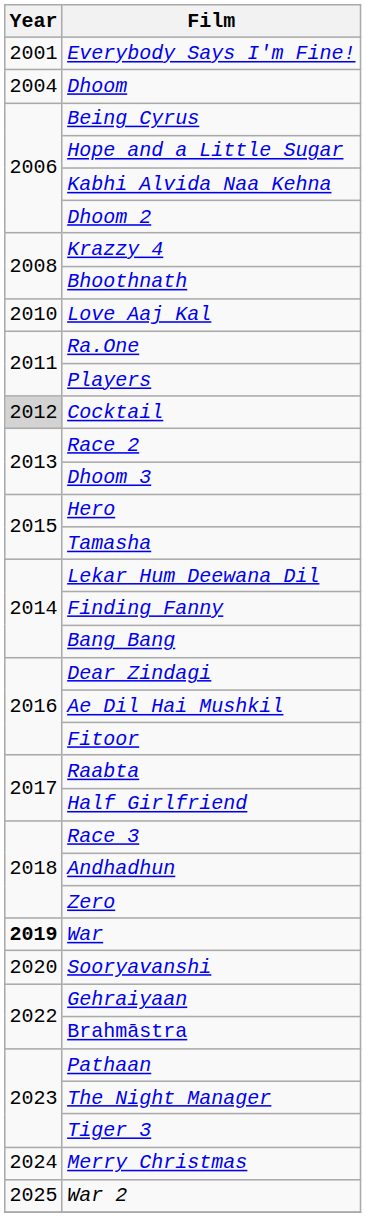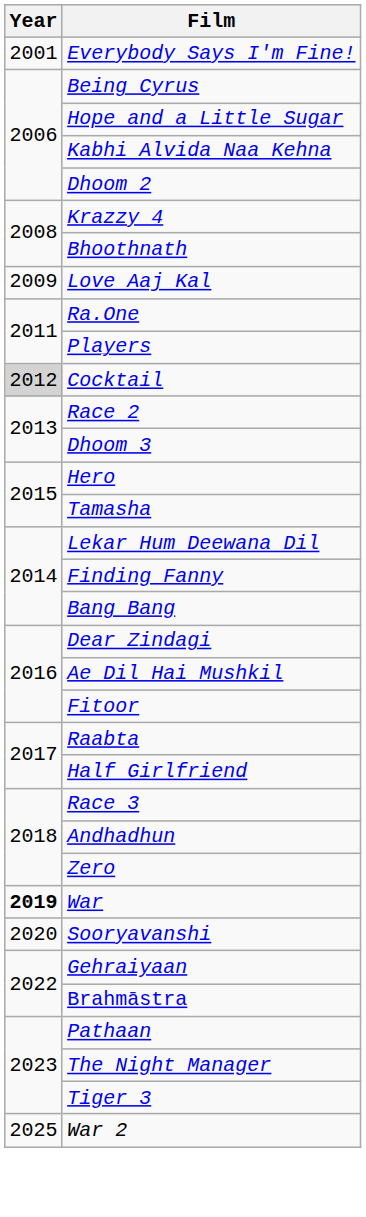- row: 2004 | Dhoom
Love Aaj Kal | Year: 2010 -> 2009
- row: 2024 | Merry Christmas
